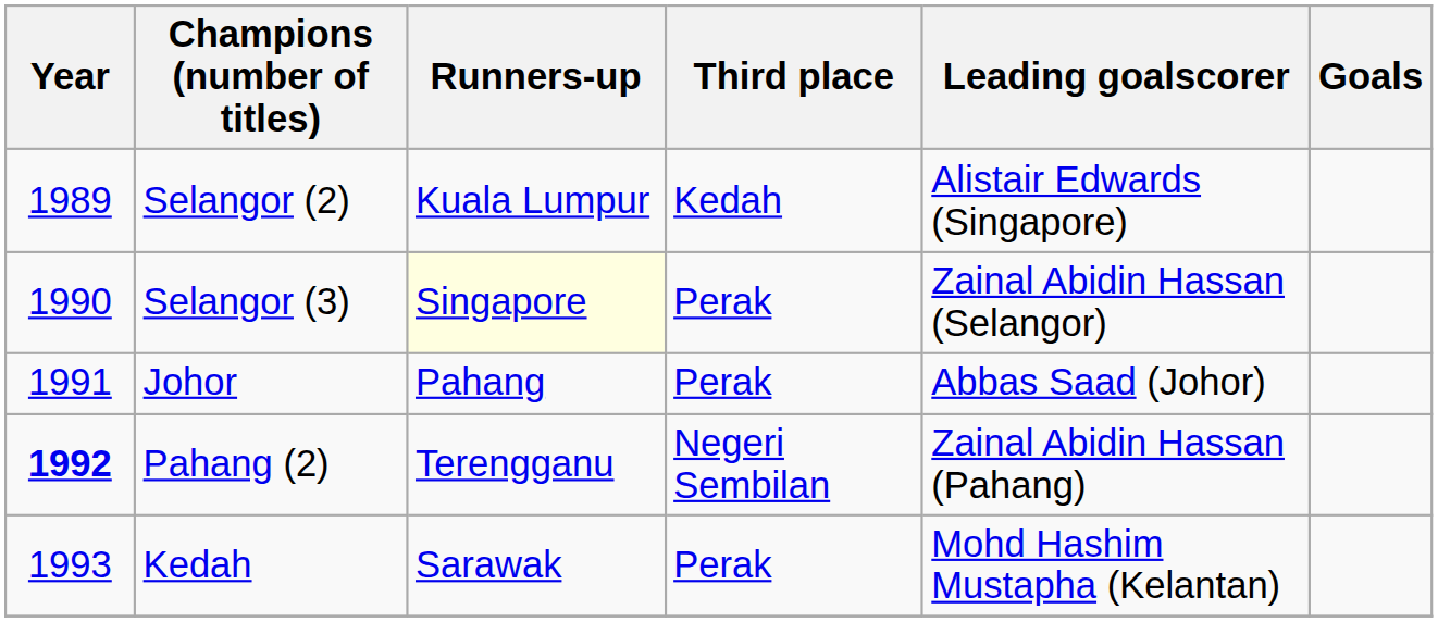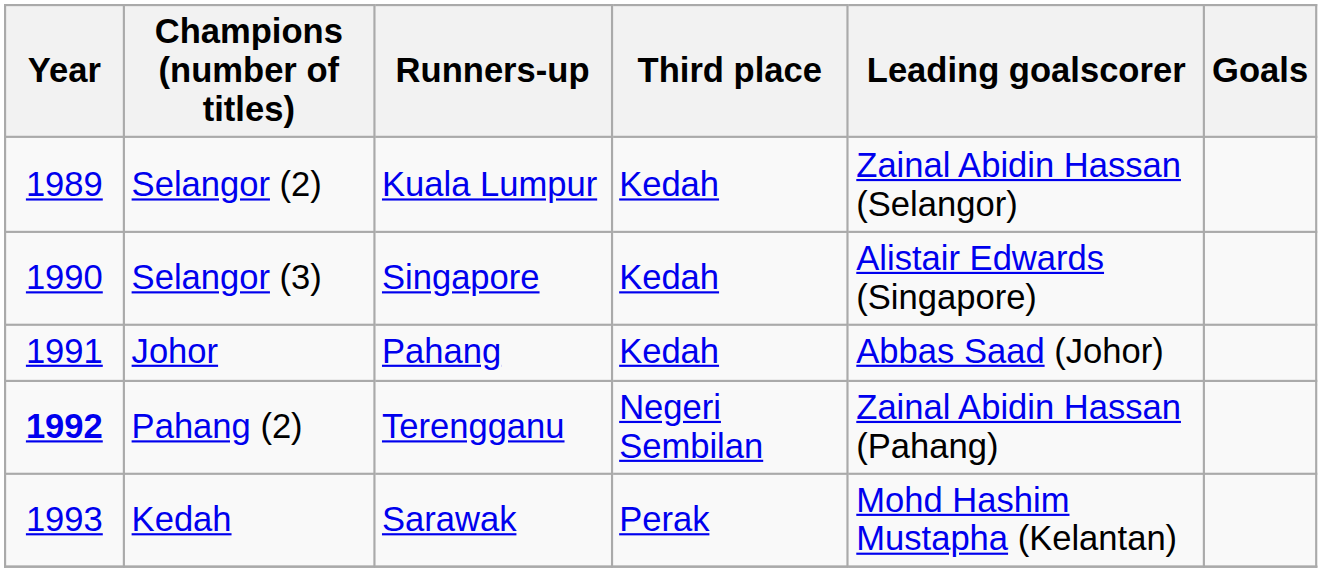Selangor (2) | Leading goalscorer: Alistair Edwards (Singapore) -> Zainal Abidin Hassan (Selangor)
Selangor (3) | Runners-up: lightyellow background -> no background
Selangor (3) | Third place: Perak -> Kedah
Selangor (3) | Leading goalscorer: Zainal Abidin Hassan (Selangor) -> Alistair Edwards (Singapore)
Johor | Third place: Perak -> Kedah
